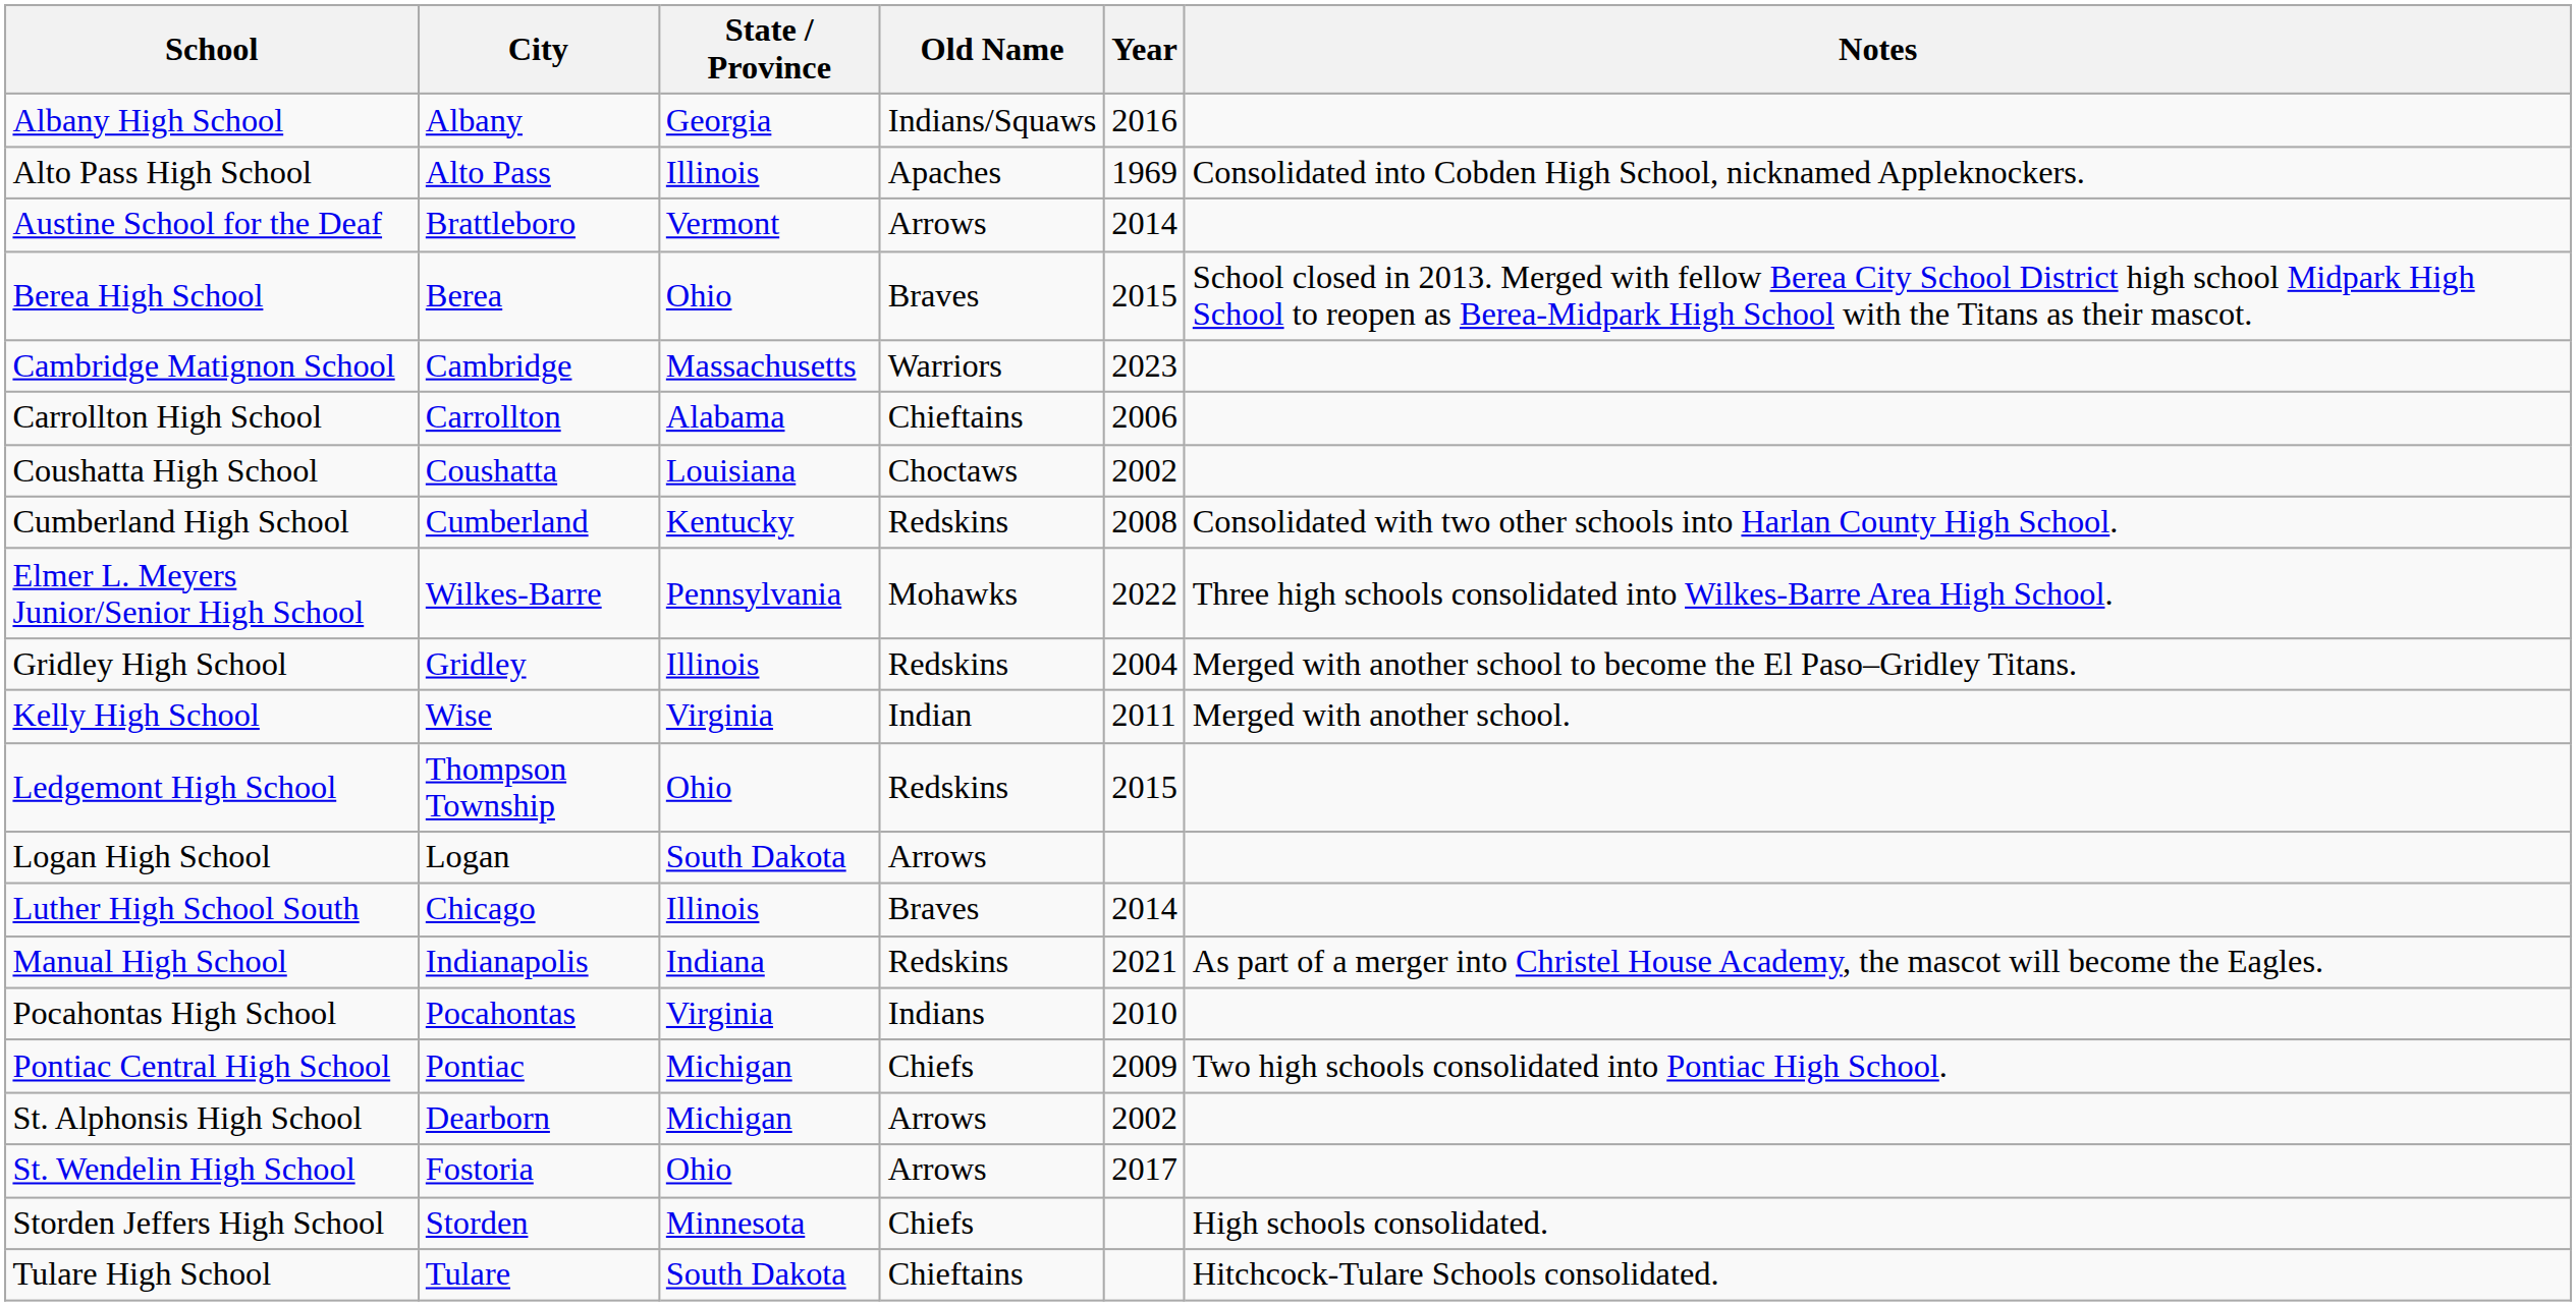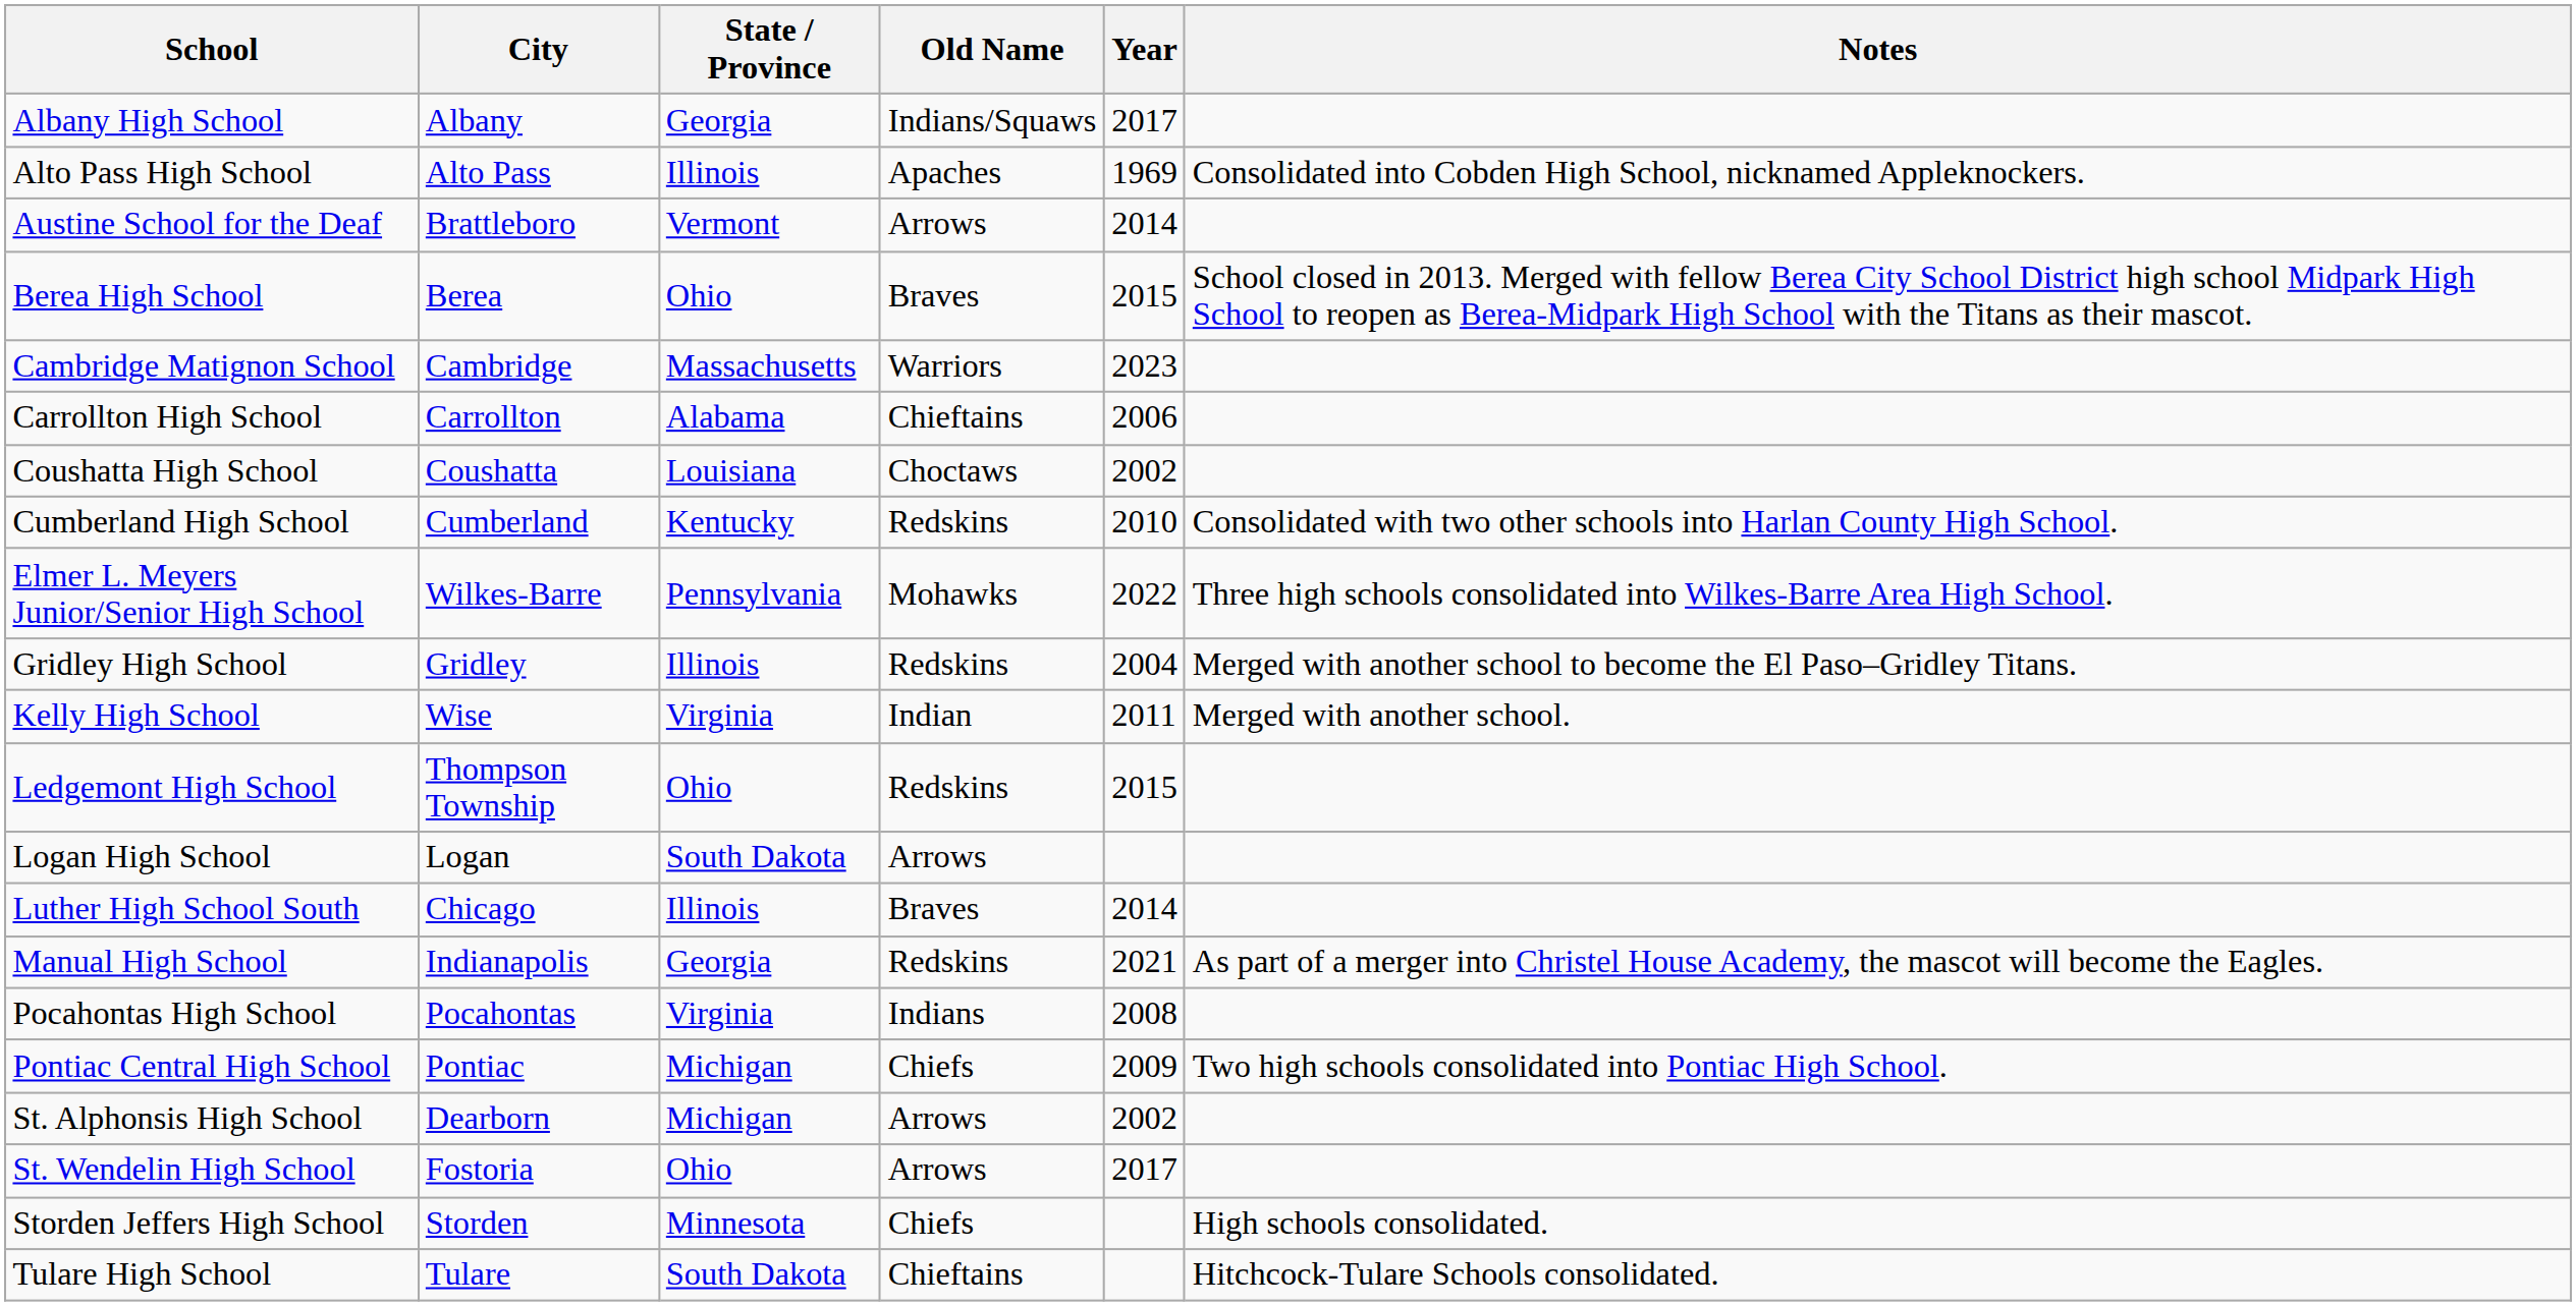Albany High School | Year: 2016 -> 2017
Cumberland High School | Year: 2008 -> 2010
Manual High School | State / Province: Indiana -> Georgia
Pocahontas High School | Year: 2010 -> 2008
